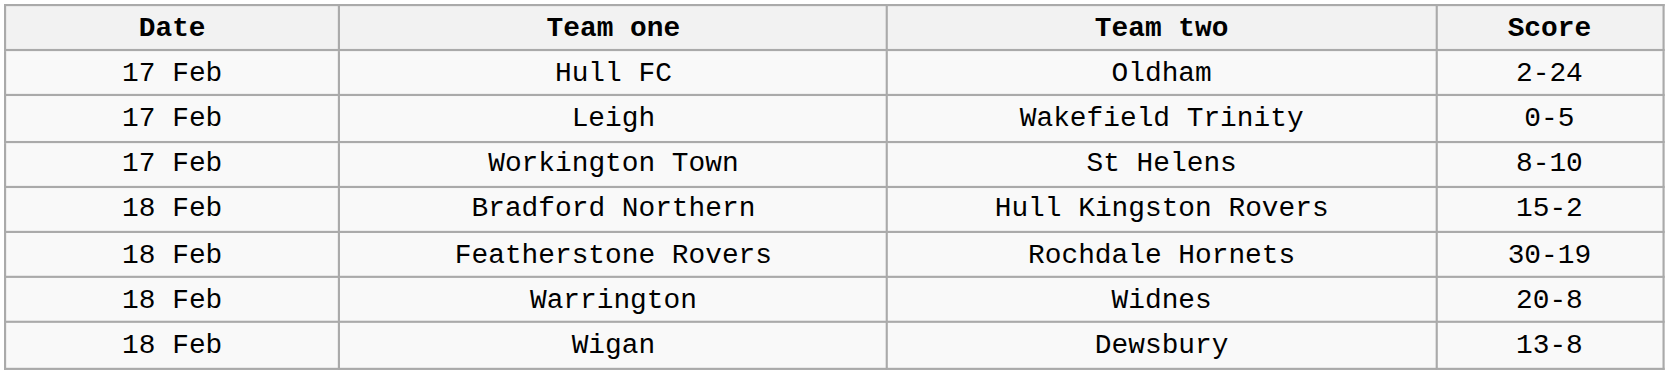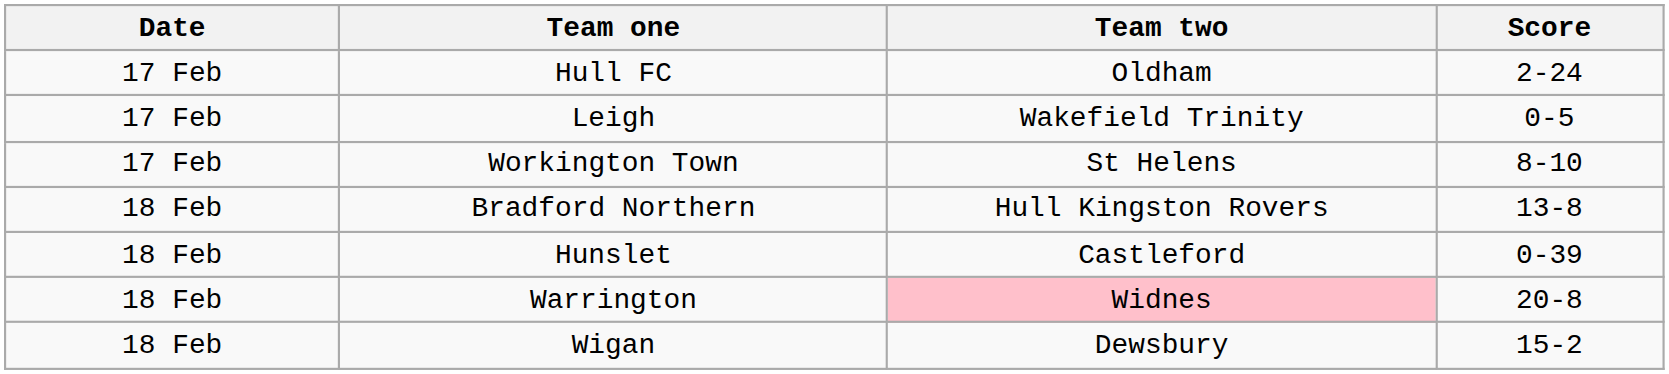Bradford Northern | Score: 15-2 -> 13-8
- row: 18 Feb | Featherstone Rovers | Rochdale Hornets | 30-19
+ row: 18 Feb | Hunslet | Castleford | 0-39
Warrington | Team two: no background -> pink background
Wigan | Score: 13-8 -> 15-2
